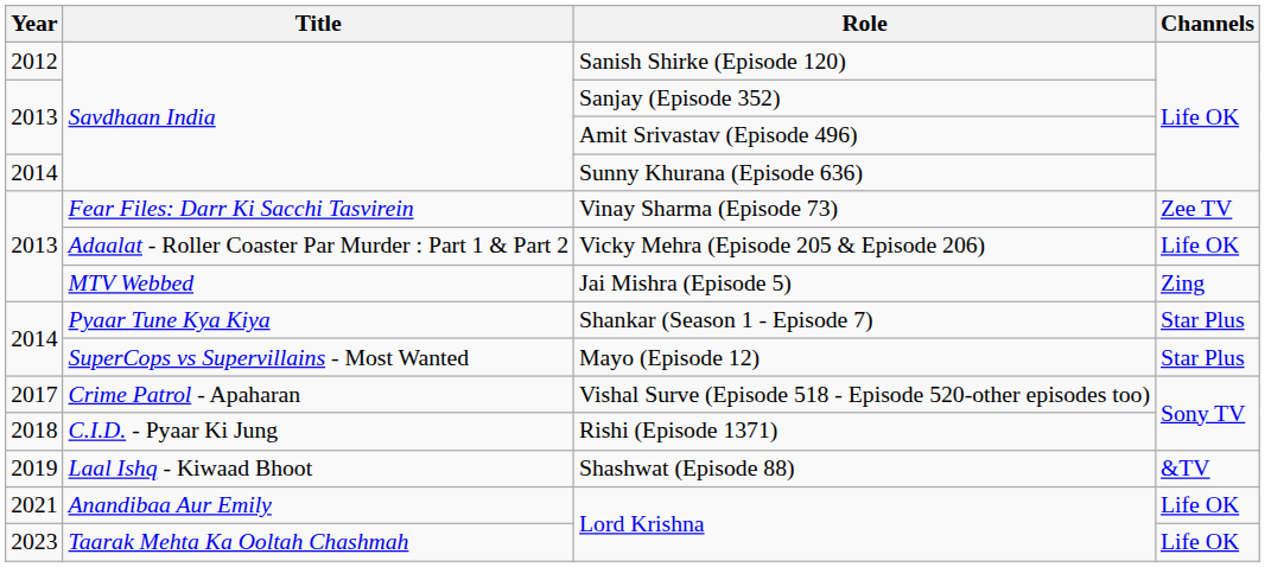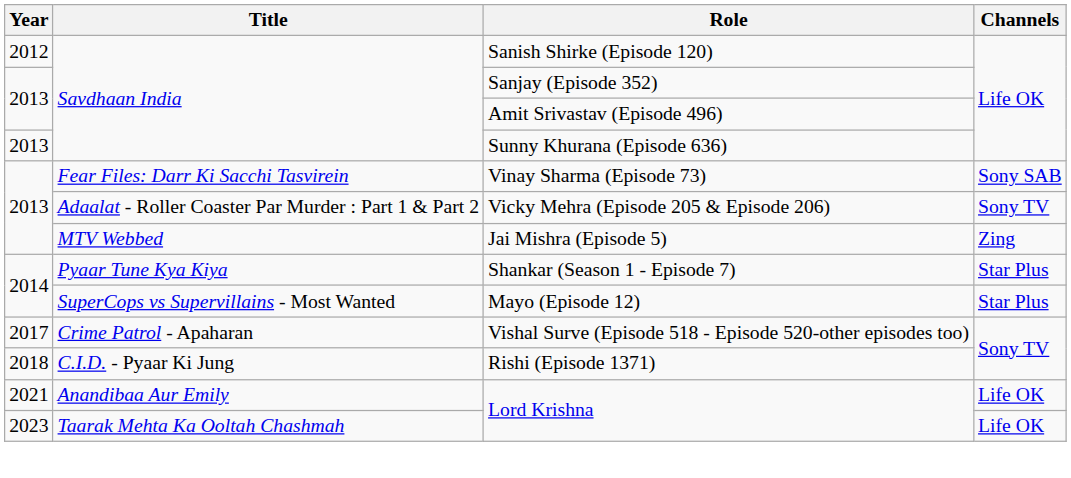Sunny Khurana (Episode 636) | Year: 2014 -> 2013
Vinay Sharma (Episode 73) | Channels: Zee TV -> Sony SAB
Vicky Mehra (Episode 205 & Episode 206) | Channels: Life OK -> Sony TV
- row: 2019 | Laal Ishq - Kiwaad Bhoot | Shashwat (Episode 88) | &TV
